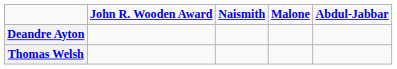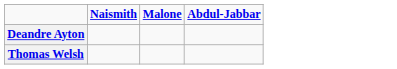- column: John R. Wooden Award
